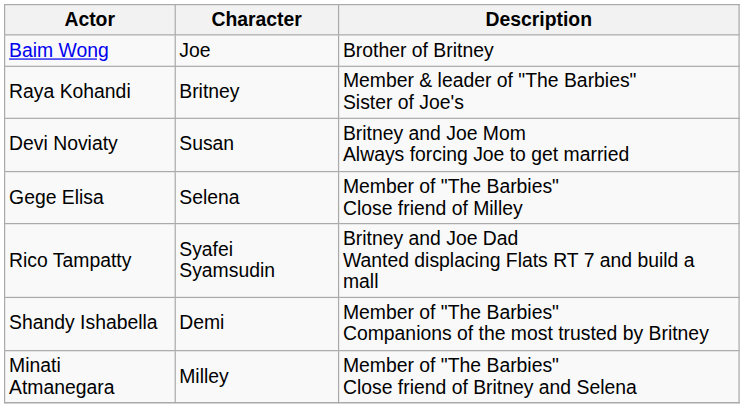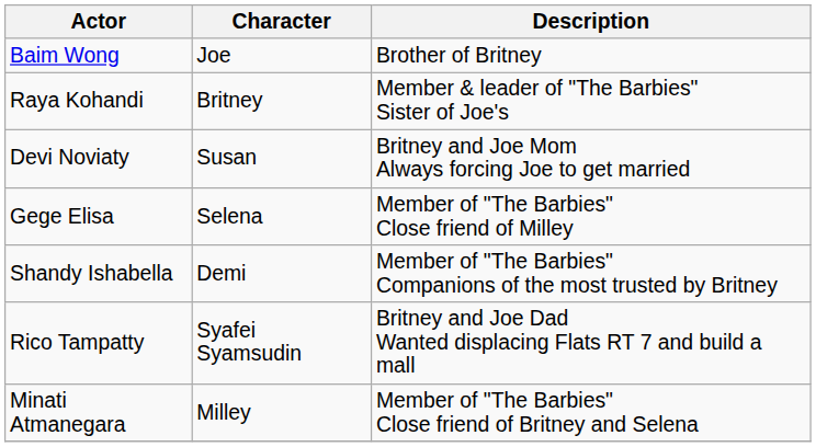rows swapped: Shandy Ishabella <-> Rico Tampatty
